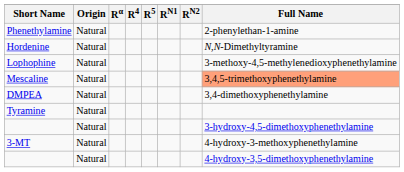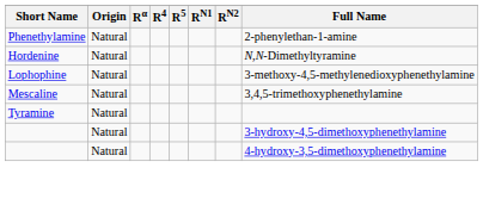Mescaline | Full Name: lightsalmon background -> no background
- row: DMPEA | Natural | 3,4-dimethoxyphenethylamine
- row: 3-MT | Natural | 4-hydroxy-3-methoxyphenethylamine
